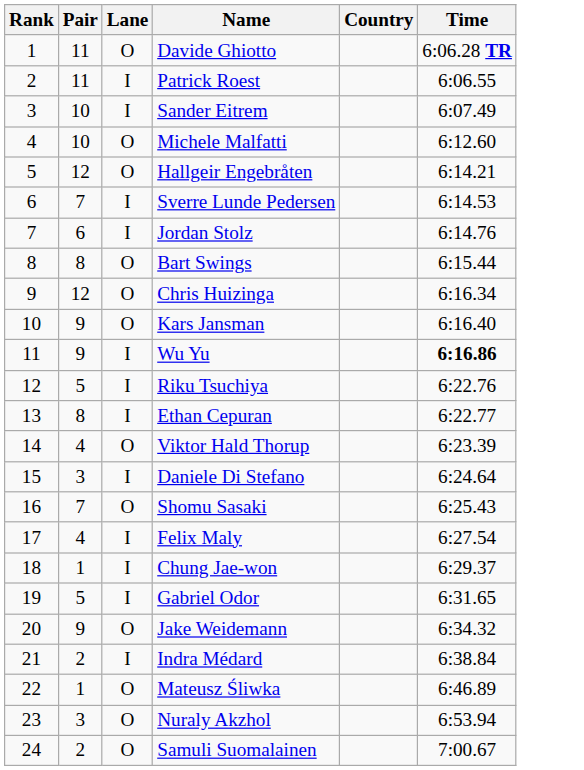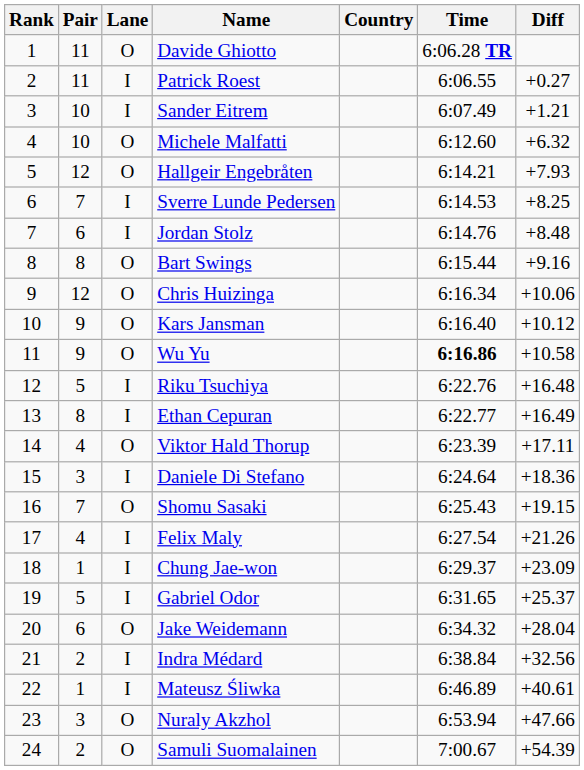+ column: Diff | +0.27 | +1.21 | +6.32 | +7.93 | +8.25 | +8.48 | +9.16 | +10.06 | +10.12 | +10.58 | +16.48 | +16.49 | +17.11 | +18.36 | +19.15 | +21.26 | +23.09 | +25.37 | +28.04 | +32.56 | +40.61 | +47.66 | +54.39
Wu Yu | Lane: I -> O
Jake Weidemann | Pair: 9 -> 6
Mateusz Śliwka | Lane: O -> I
